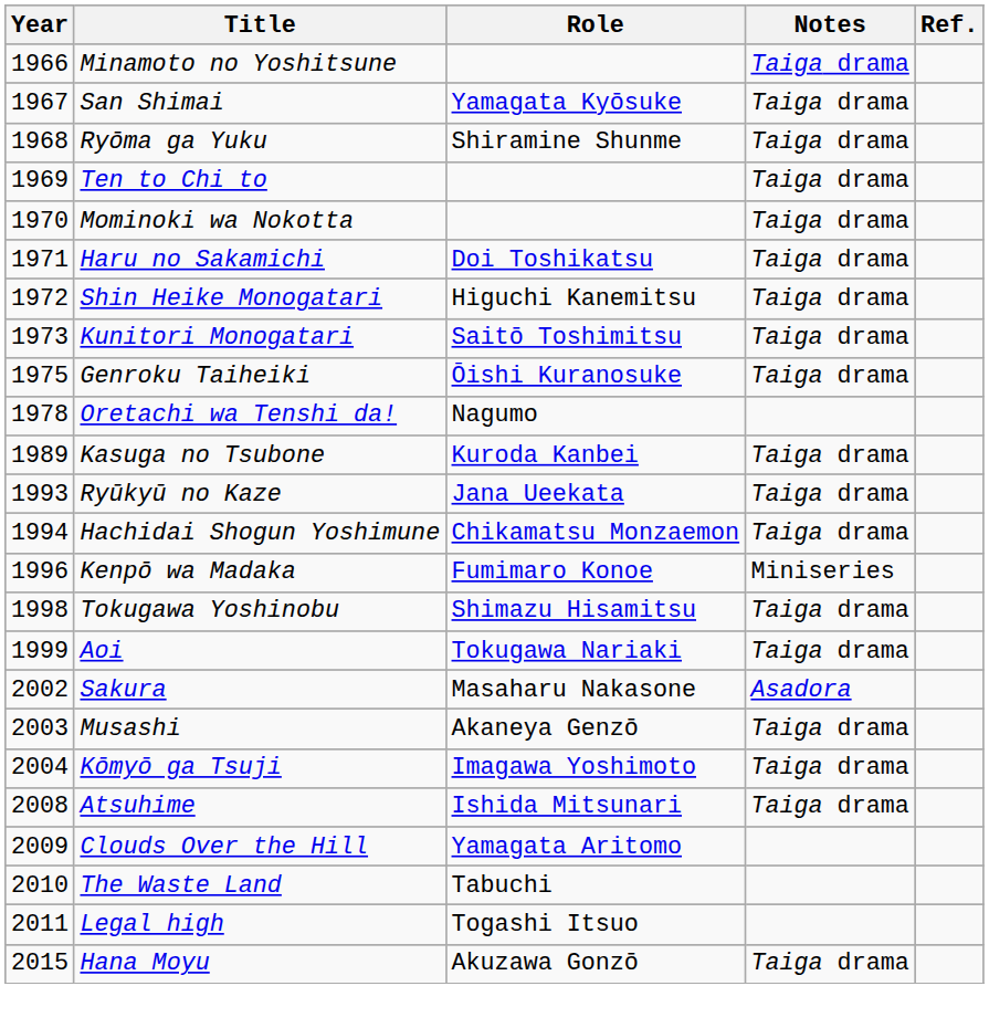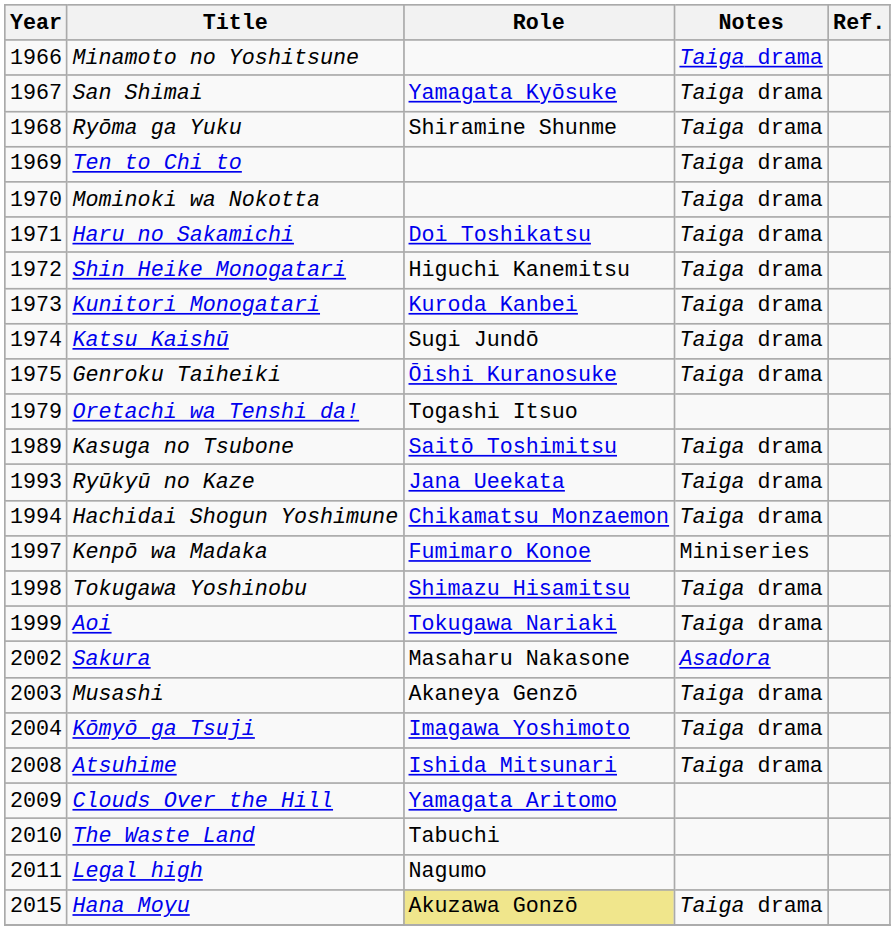Kunitori Monogatari | Role: Saitō Toshimitsu -> Kuroda Kanbei
+ row: 1974 | Katsu Kaishū | Sugi Jundō | Taiga drama
Oretachi wa Tenshi da! | Year: 1978 -> 1979
Oretachi wa Tenshi da! | Role: Nagumo -> Togashi Itsuo
Kasuga no Tsubone | Role: Kuroda Kanbei -> Saitō Toshimitsu
Kenpō wa Madaka | Year: 1996 -> 1997
Legal high | Role: Togashi Itsuo -> Nagumo
Hana Moyu | Role: no background -> khaki background
